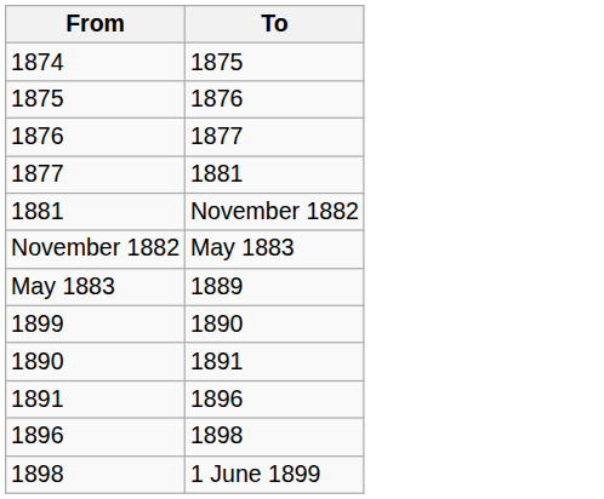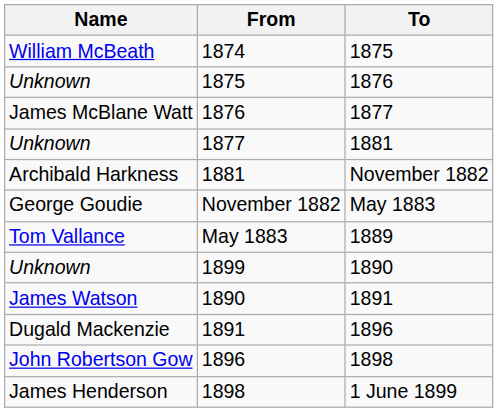+ column: Name | William McBeath | Unknown | James McBlane Watt | Unknown | Archibald Harkness | George Goudie | Tom Vallance | Unknown | James Watson | Dugald Mackenzie | John Robertson Gow | James Henderson
